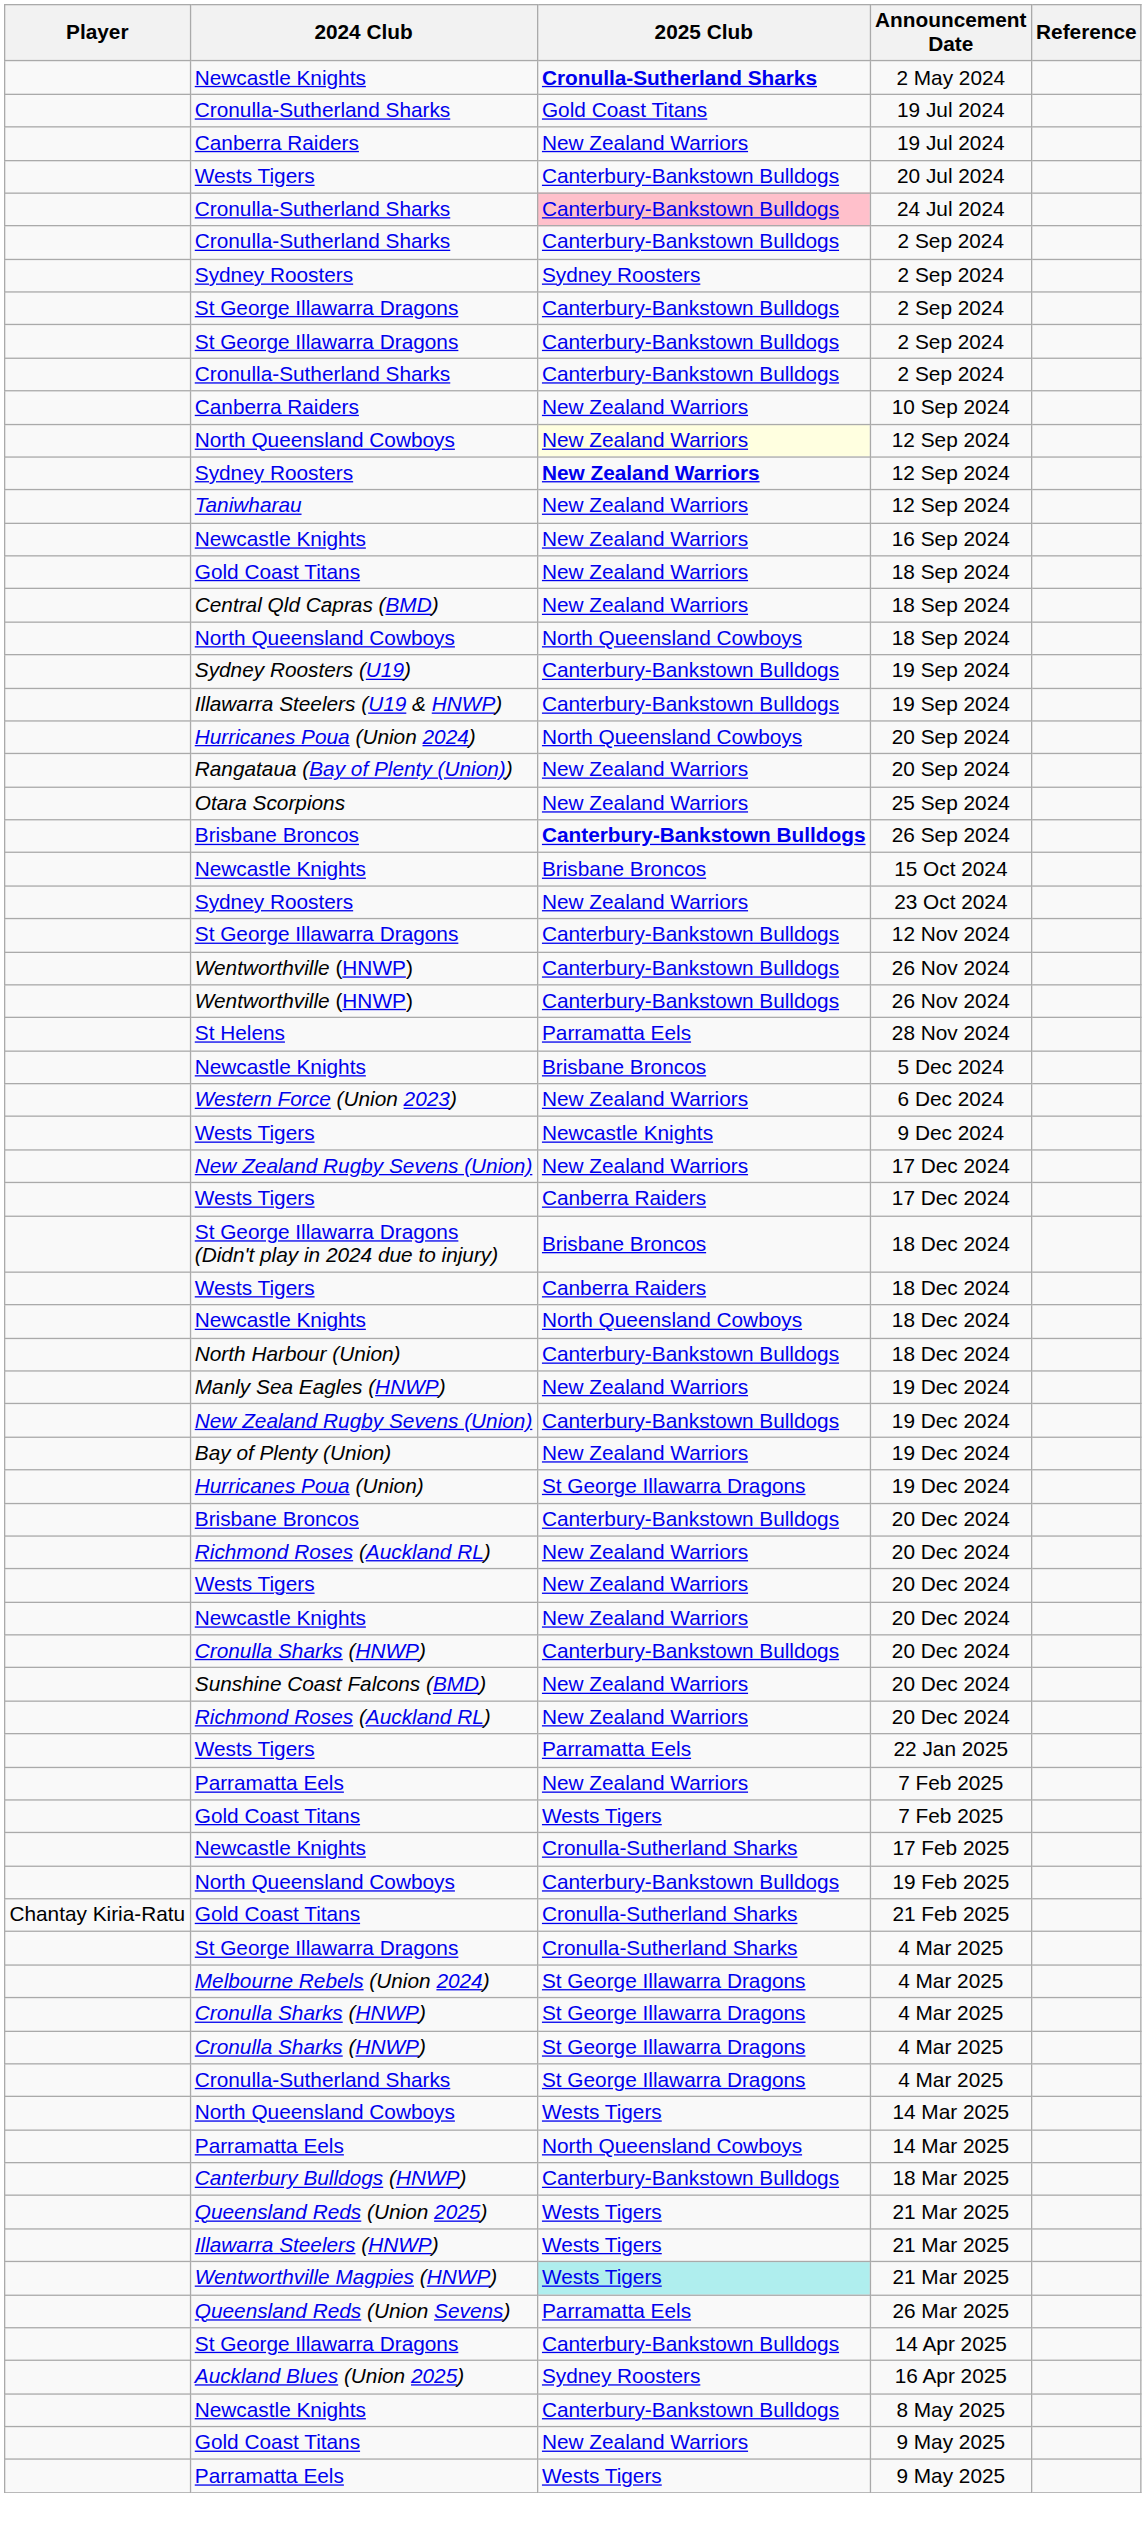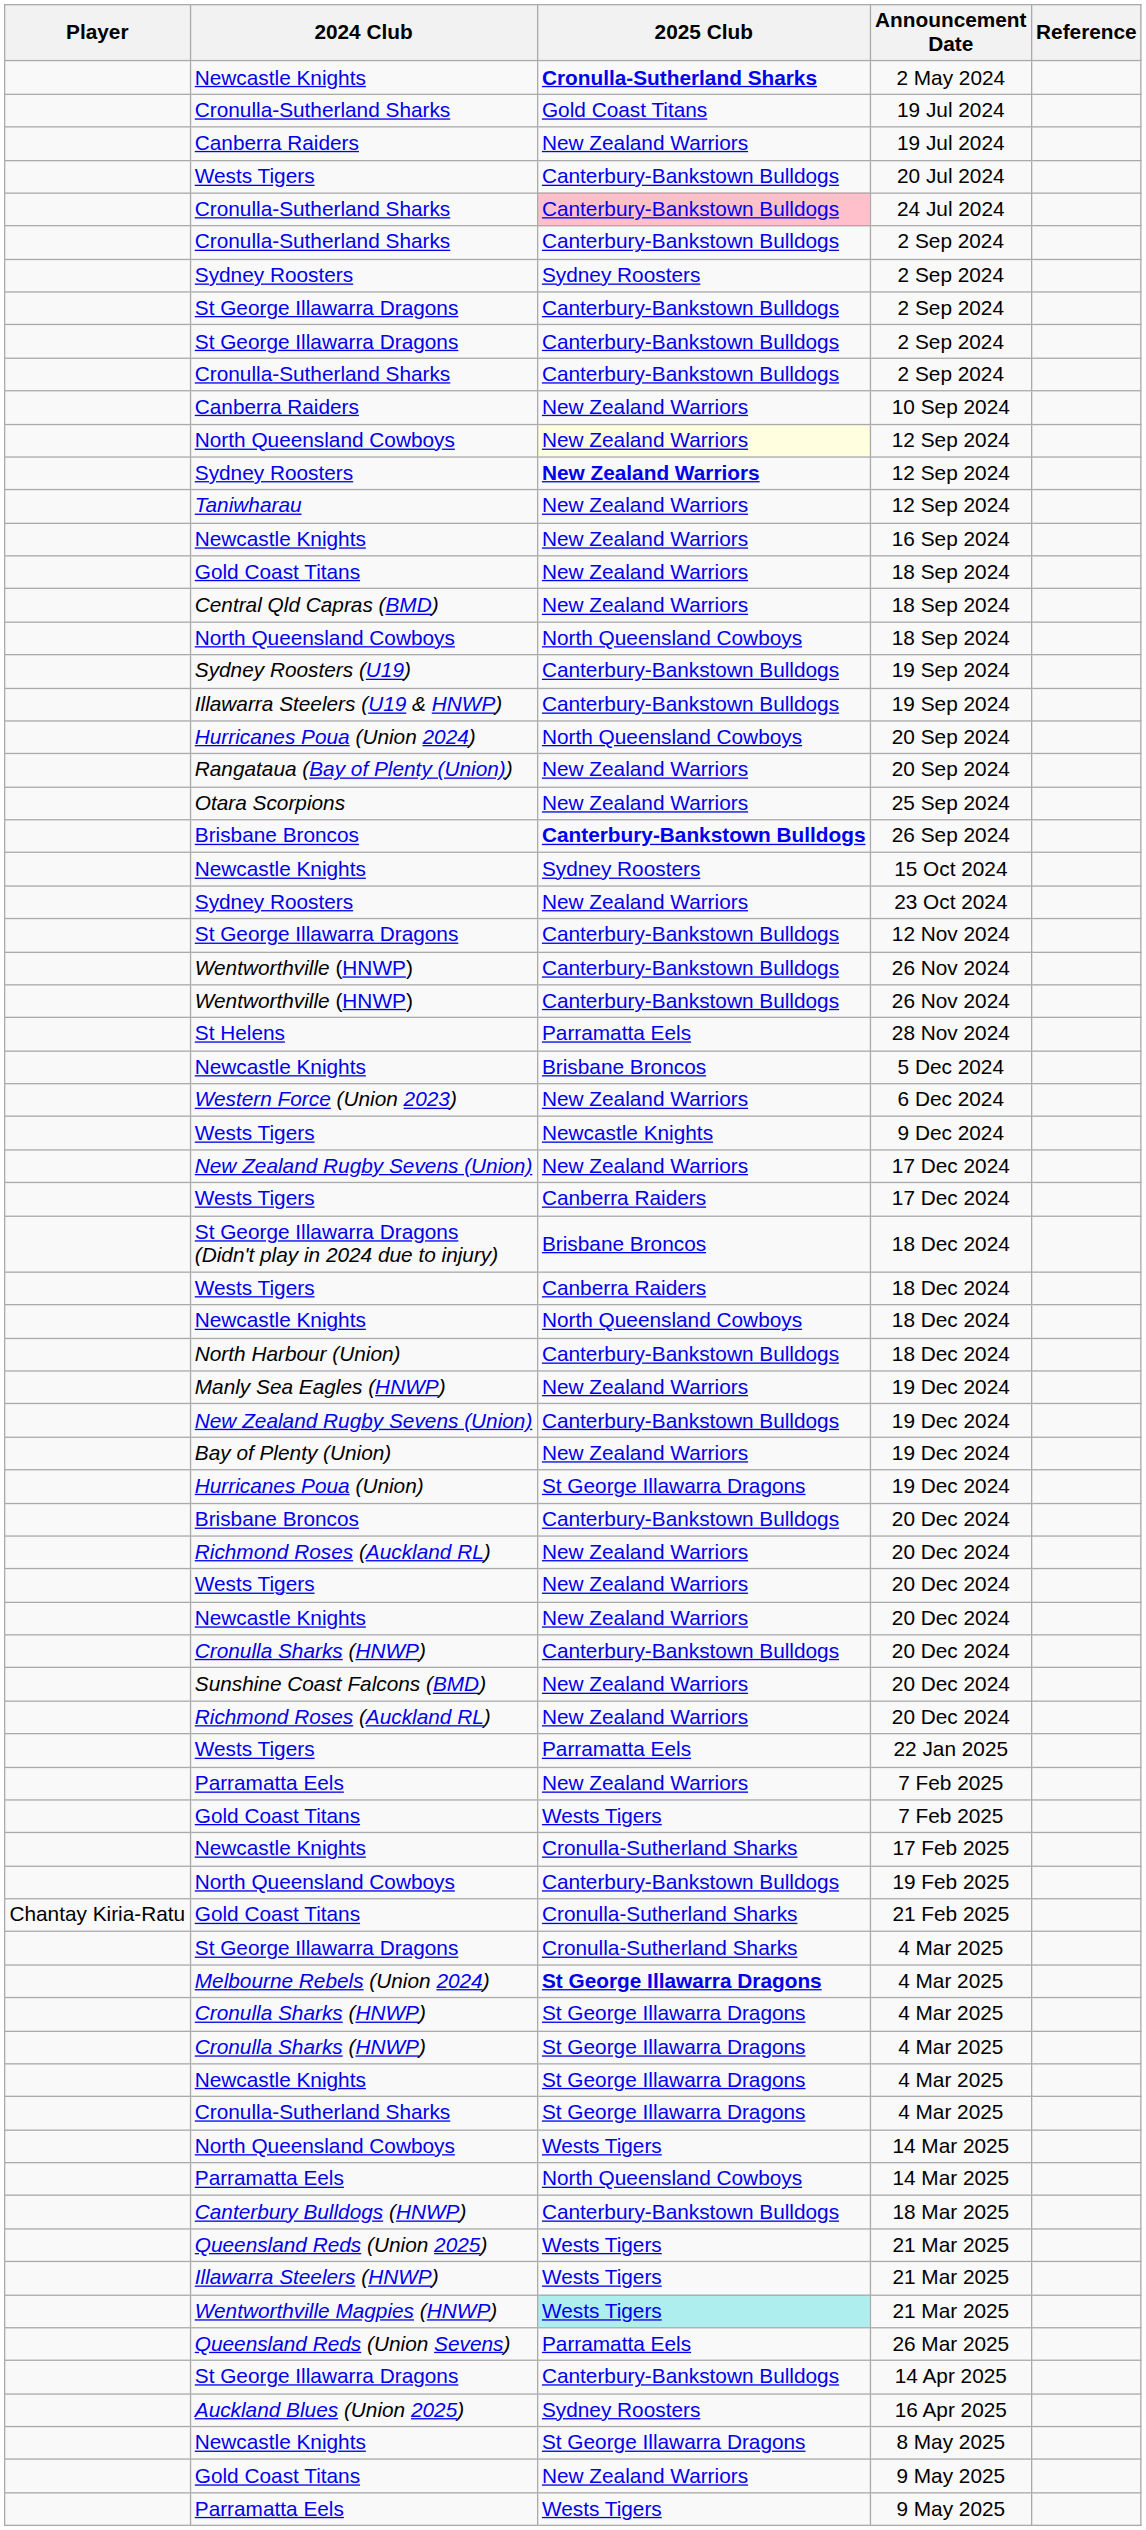15 Oct 2024 | 2025 Club: Brisbane Broncos -> Sydney Roosters
Melbourne Rebels (Union 2024) / 4 Mar 2025 | 2025 Club: normal -> bold
+ row: Newcastle Knights | St George Illawarra Dragons | 4 Mar 2025
8 May 2025 | 2025 Club: Canterbury-Bankstown Bulldogs -> St George Illawarra Dragons
